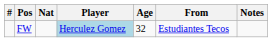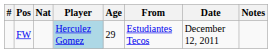+ column: Date | December 12, 2011
FW | Age: 32 -> 29
